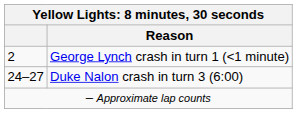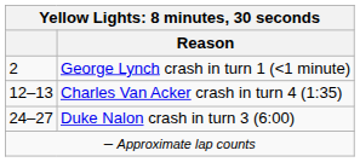+ row: 12–13 | Charles Van Acker crash in turn 4 (1:35)
